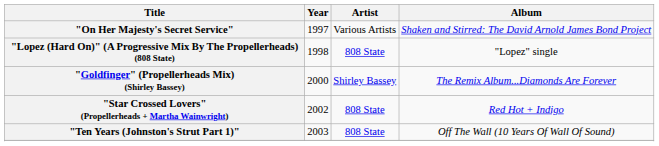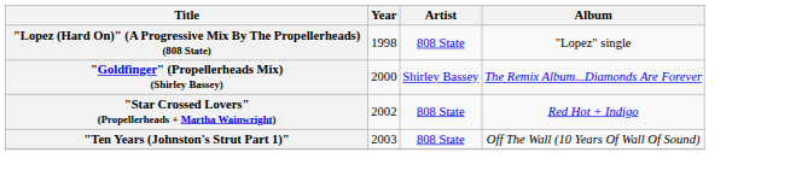- row: "On Her Majesty's Secret Service" | 1997 | Various Artists | Shaken and Stirred: The David Arnold James Bond Project
